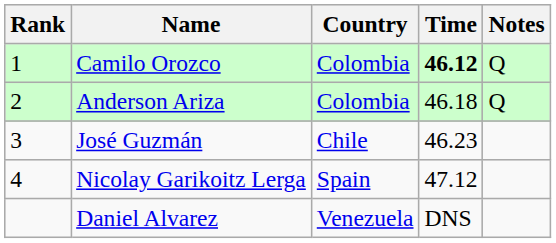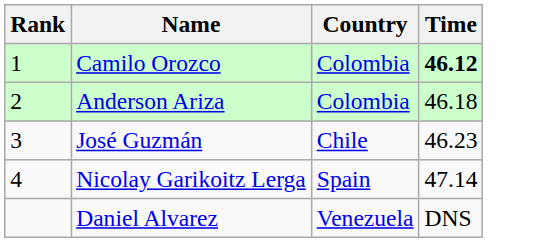- column: Notes | Q | Q
Nicolay Garikoitz Lerga | Time: 47.12 -> 47.14
